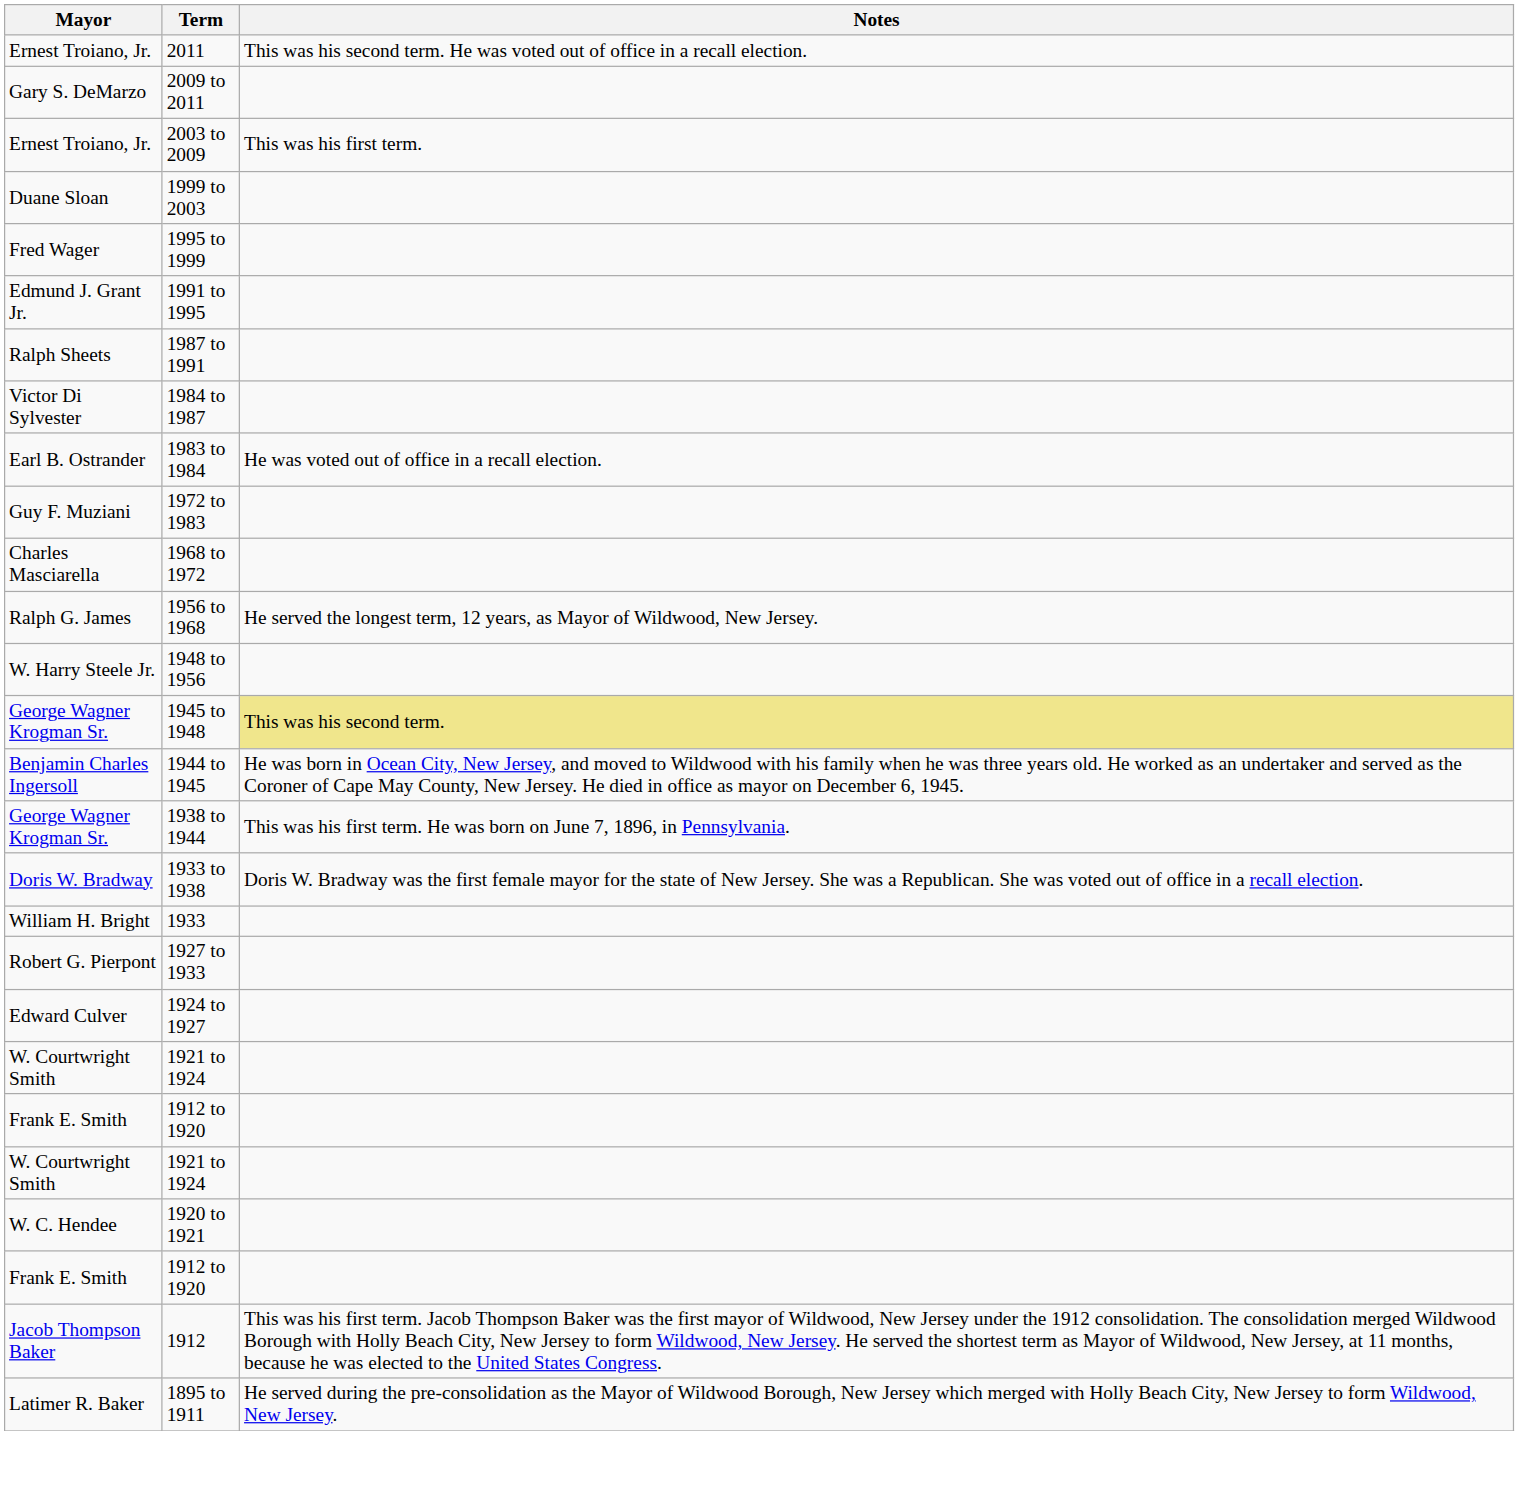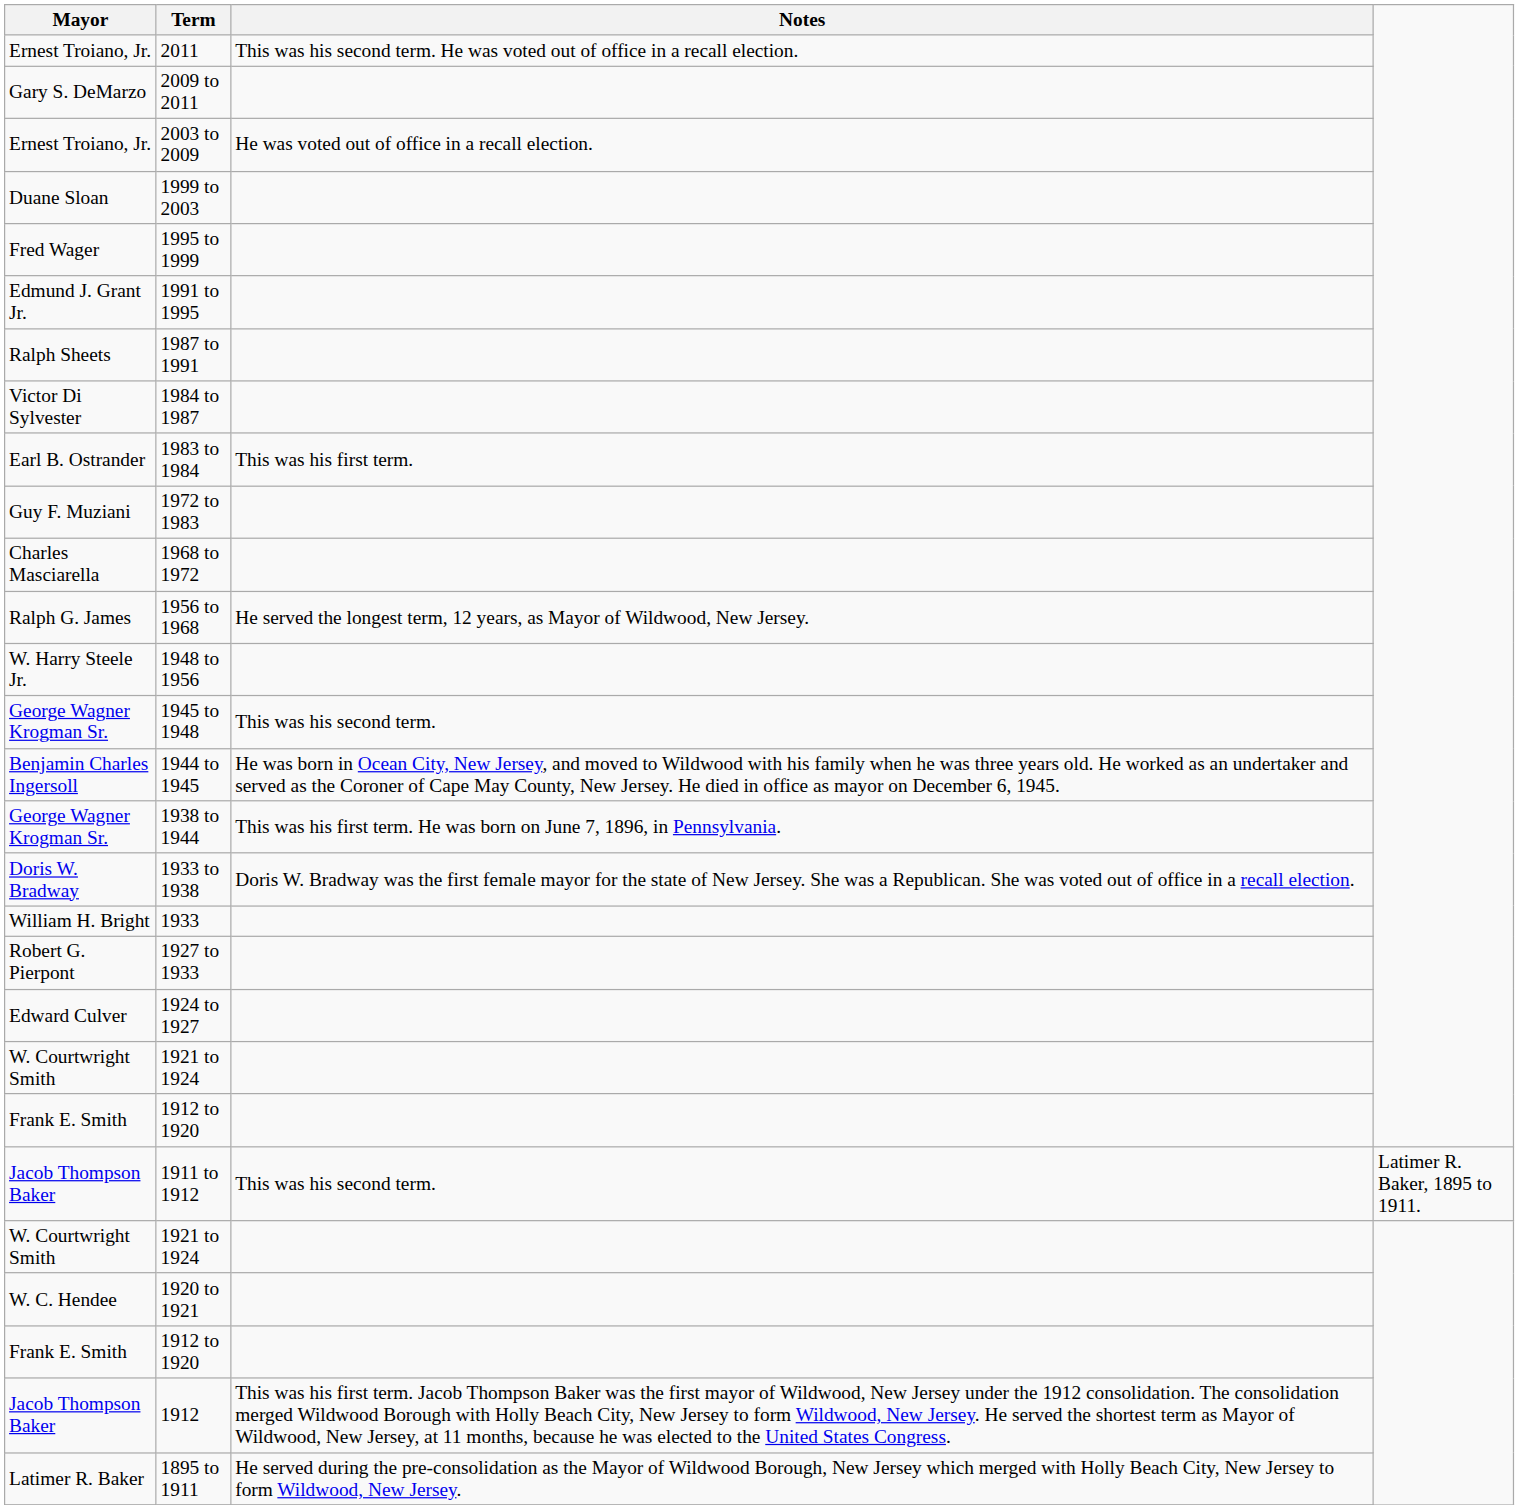2003 to 2009 | Notes: This was his first term. -> He was voted out of office in a recall election.
1983 to 1984 | Notes: He was voted out of office in a recall election. -> This was his first term.
1945 to 1948 | Notes: khaki background -> no background
+ row: Jacob Thompson Baker | 1911 to 1912 | This was his second term. | Latimer R. Baker, 1895 to 1911.
